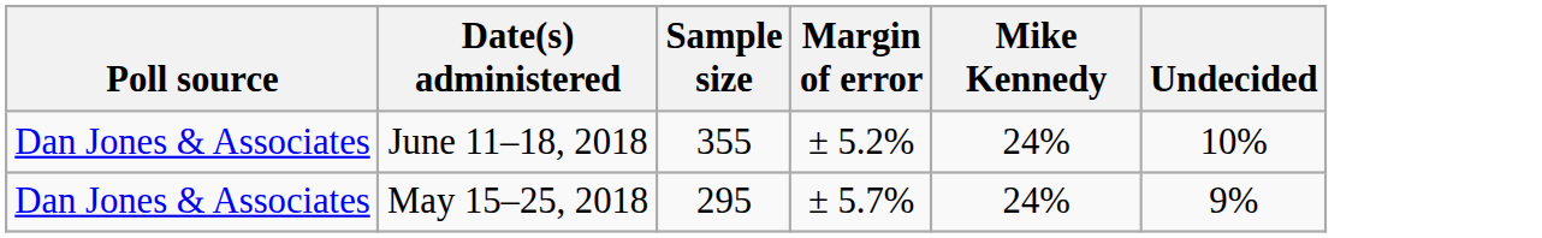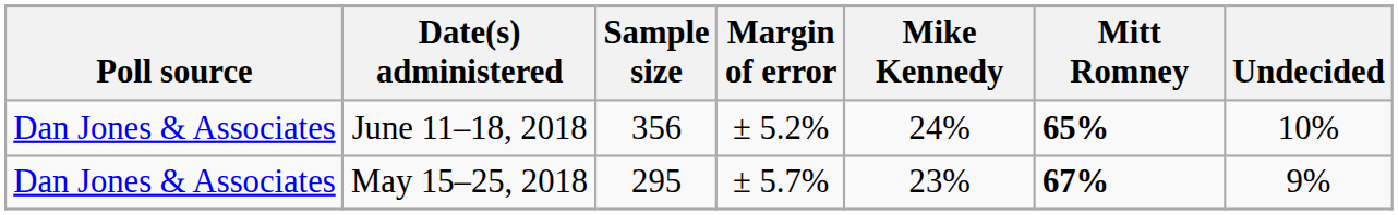+ column: Mitt Romney | 65% | 67%
June 11–18, 2018 | Sample size: 355 -> 356
May 15–25, 2018 | Mike Kennedy: 24% -> 23%
